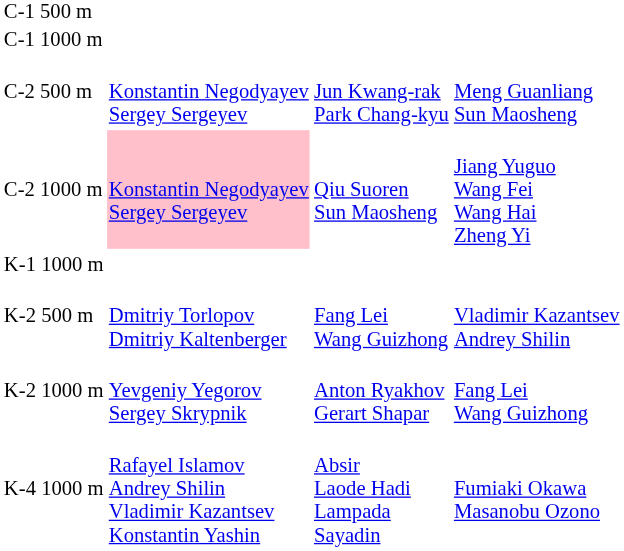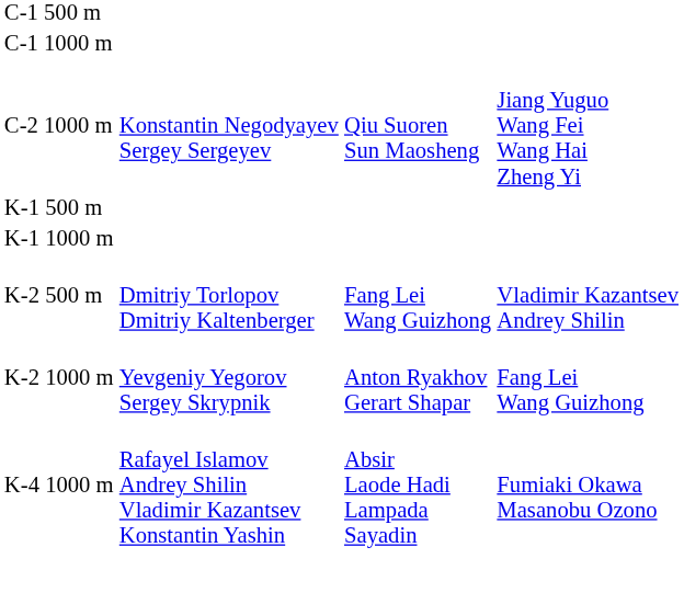- row: C-2 500 m | Konstantin Negodyayev Sergey Sergeyev | Jun Kwang-rak Park Chang-kyu | Meng Guanliang Sun Maosheng
C-2 1000 m | column 2: pink background -> no background
+ row: K-1 500 m
